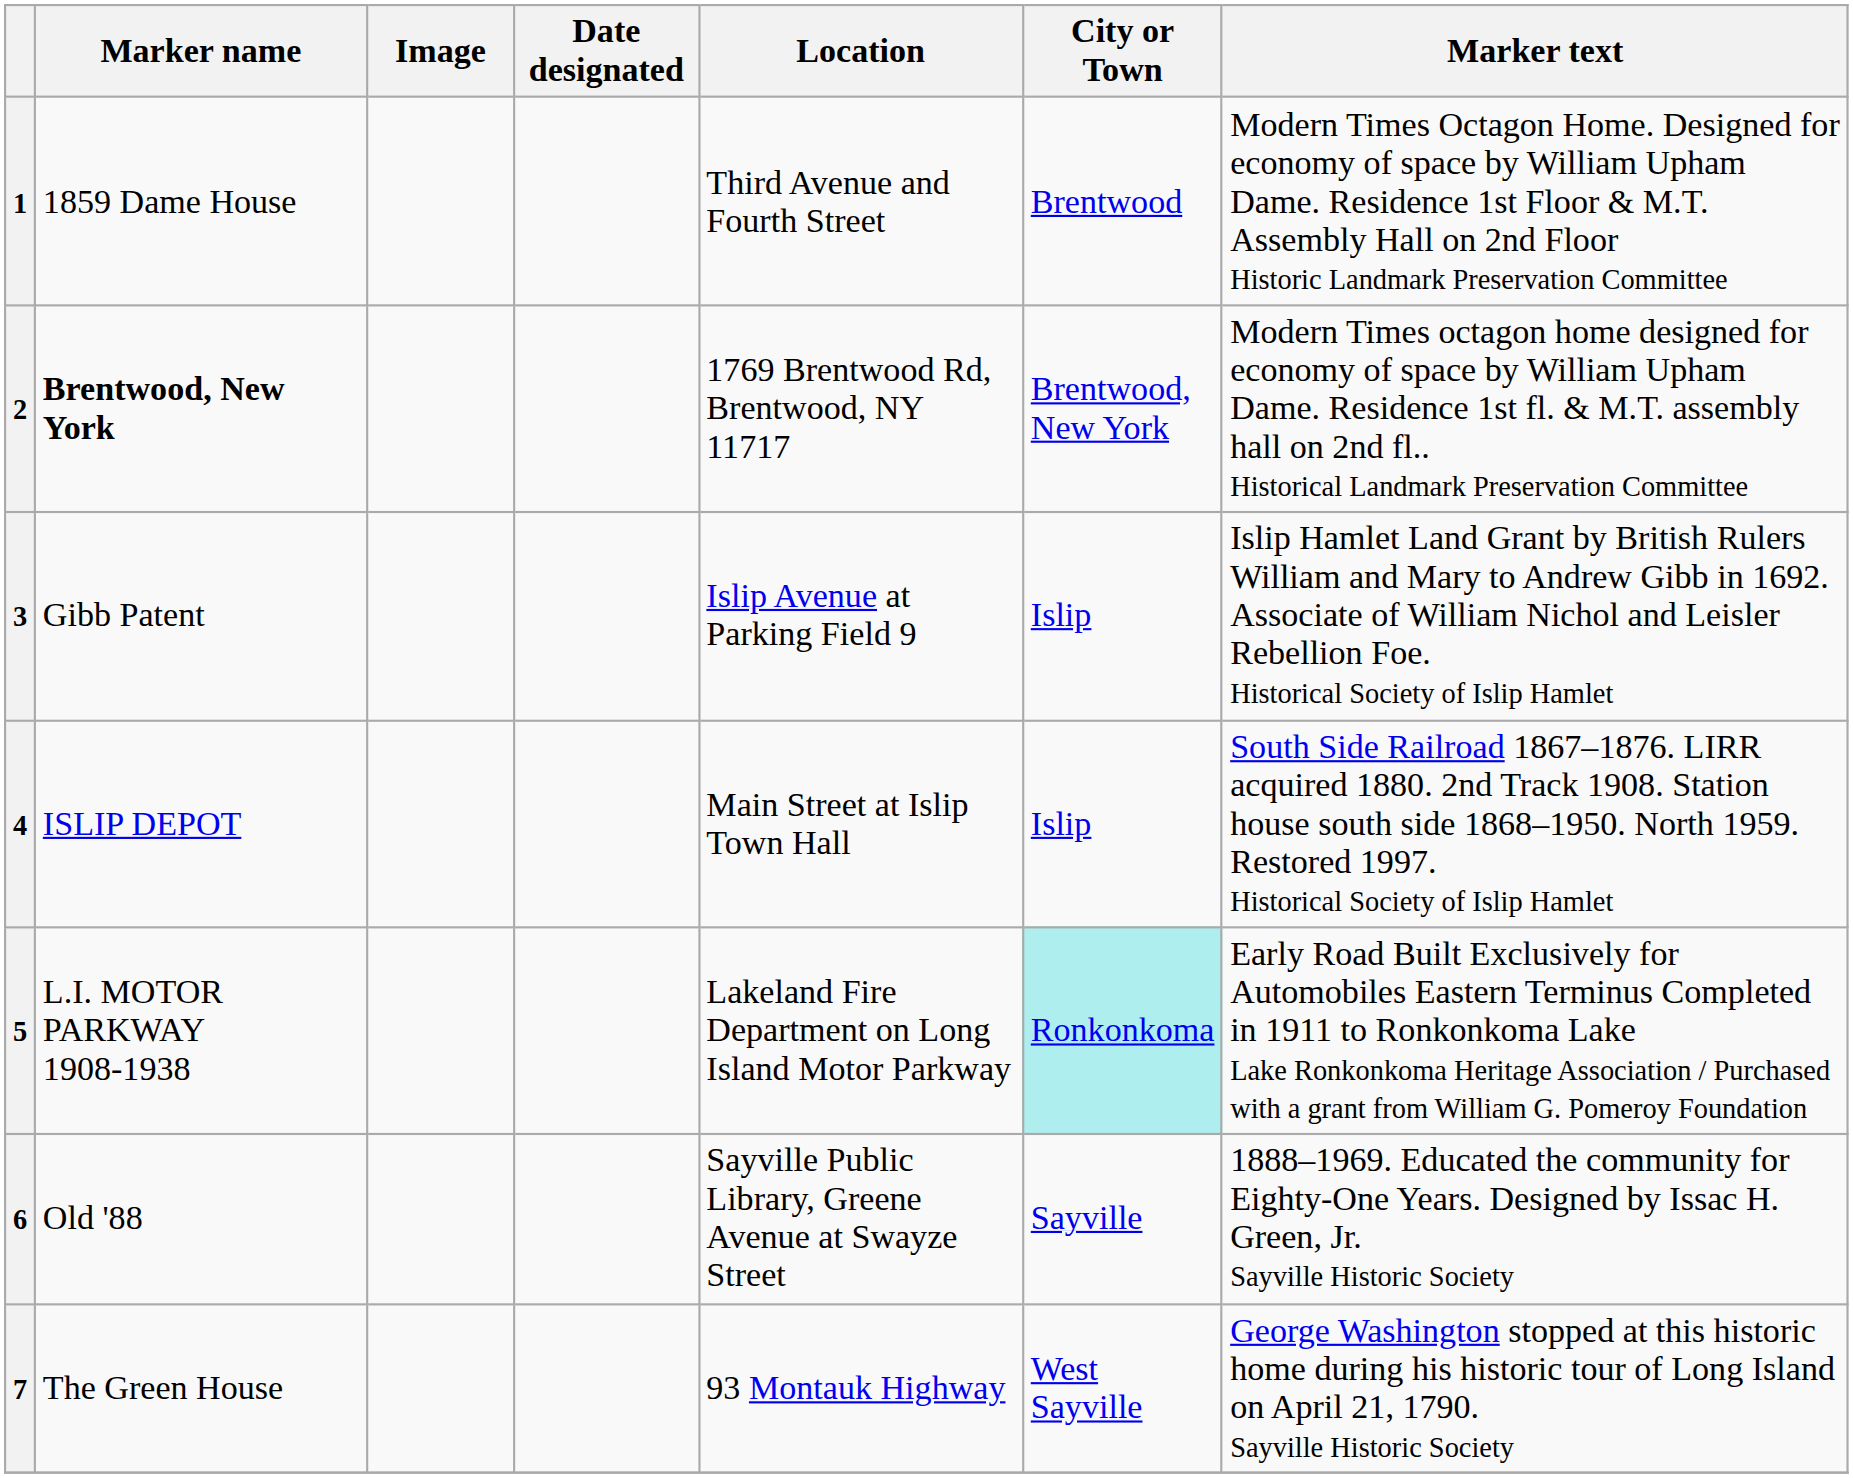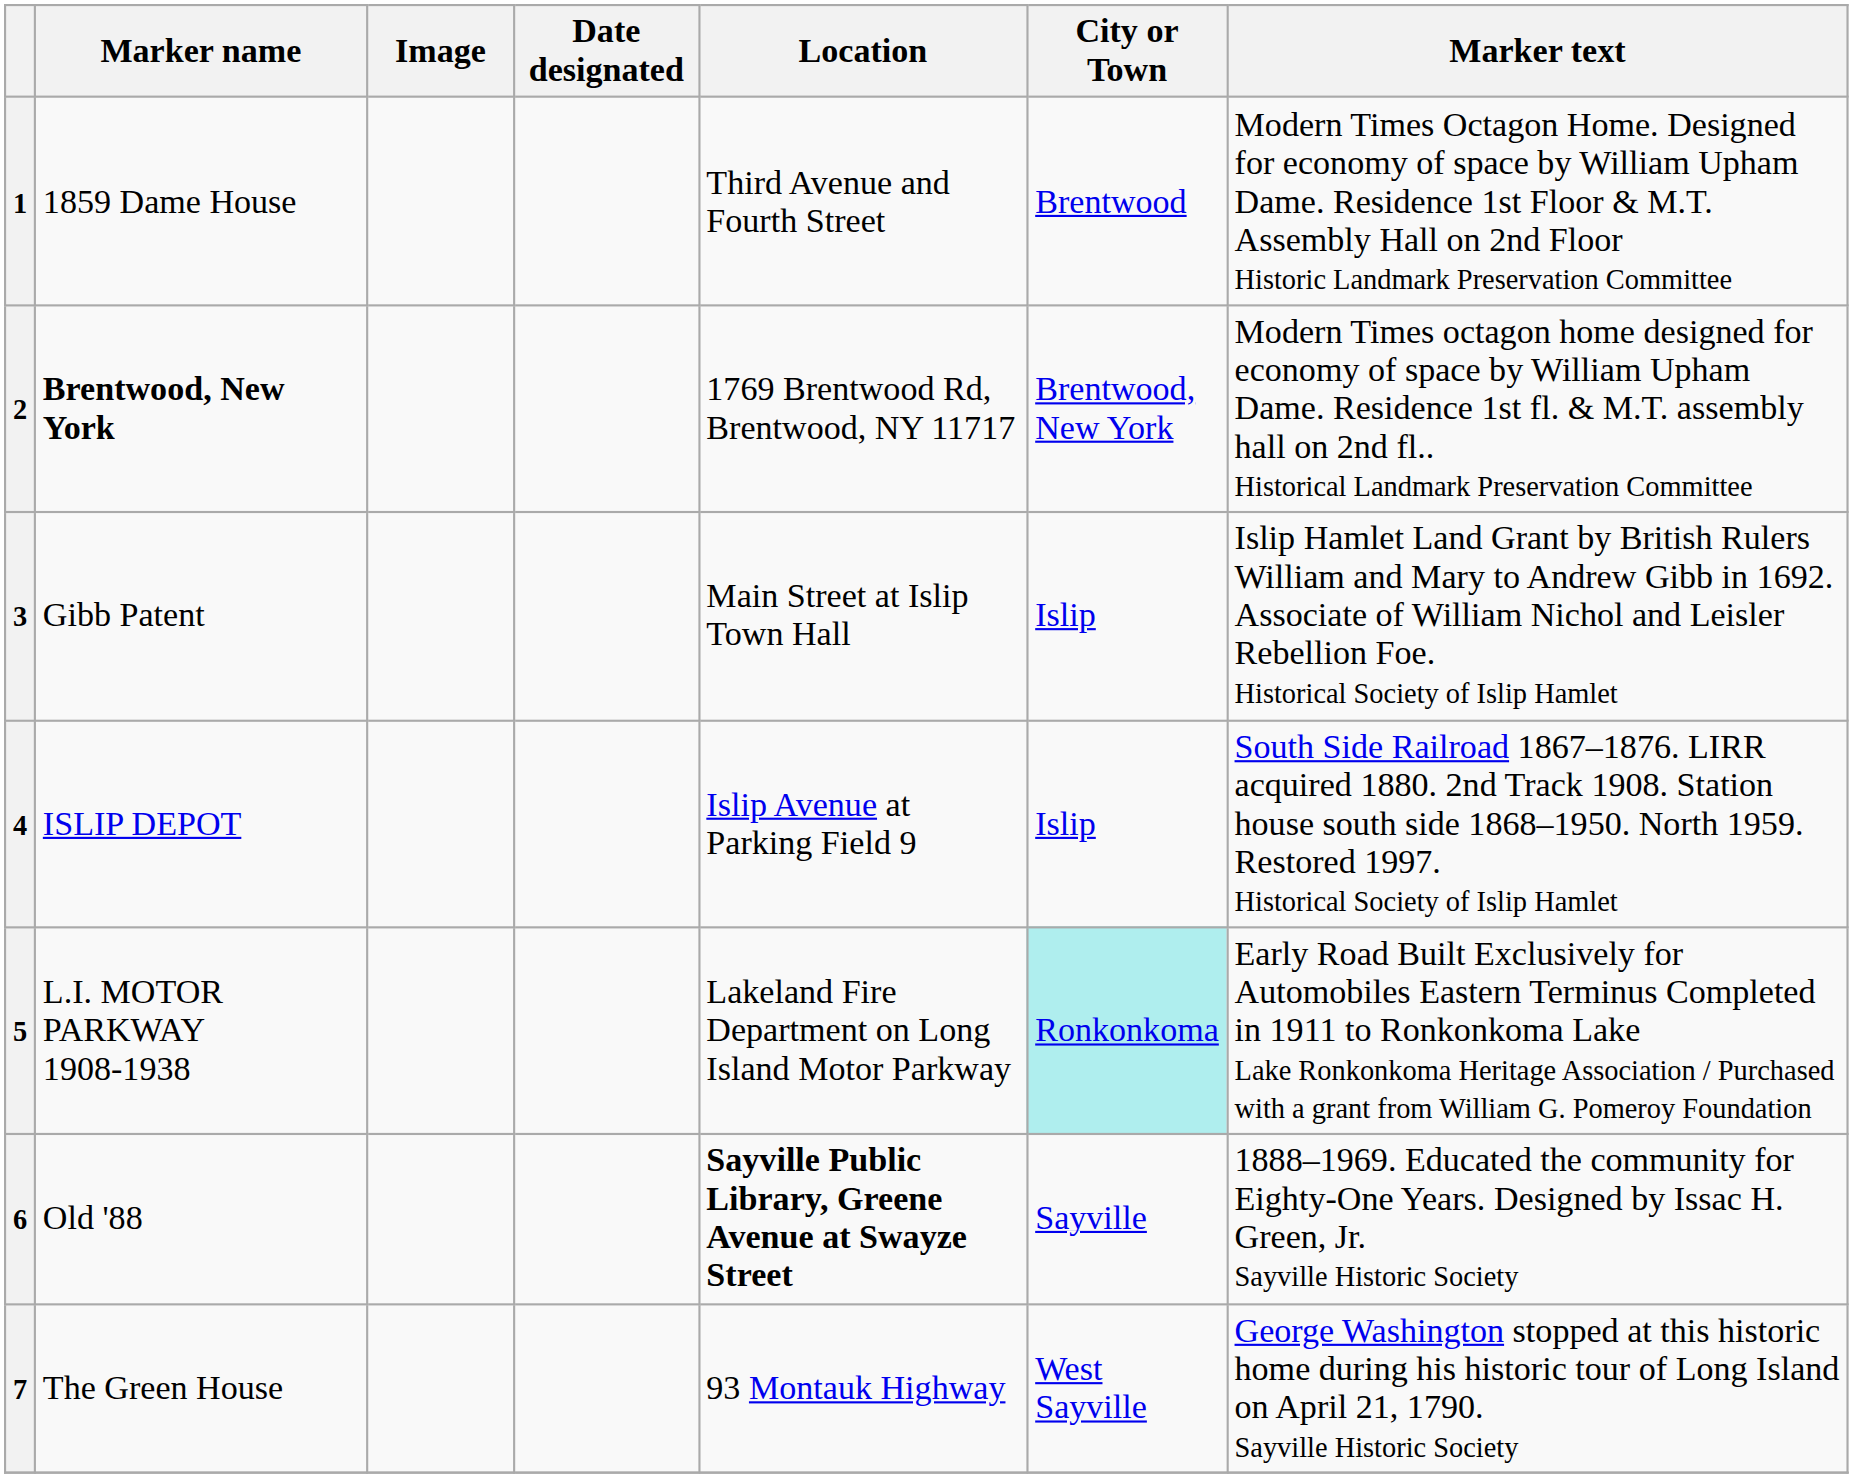3 | Location: Islip Avenue at Parking Field 9 -> Main Street at Islip Town Hall
4 | Location: Main Street at Islip Town Hall -> Islip Avenue at Parking Field 9
6 | Location: normal -> bold
